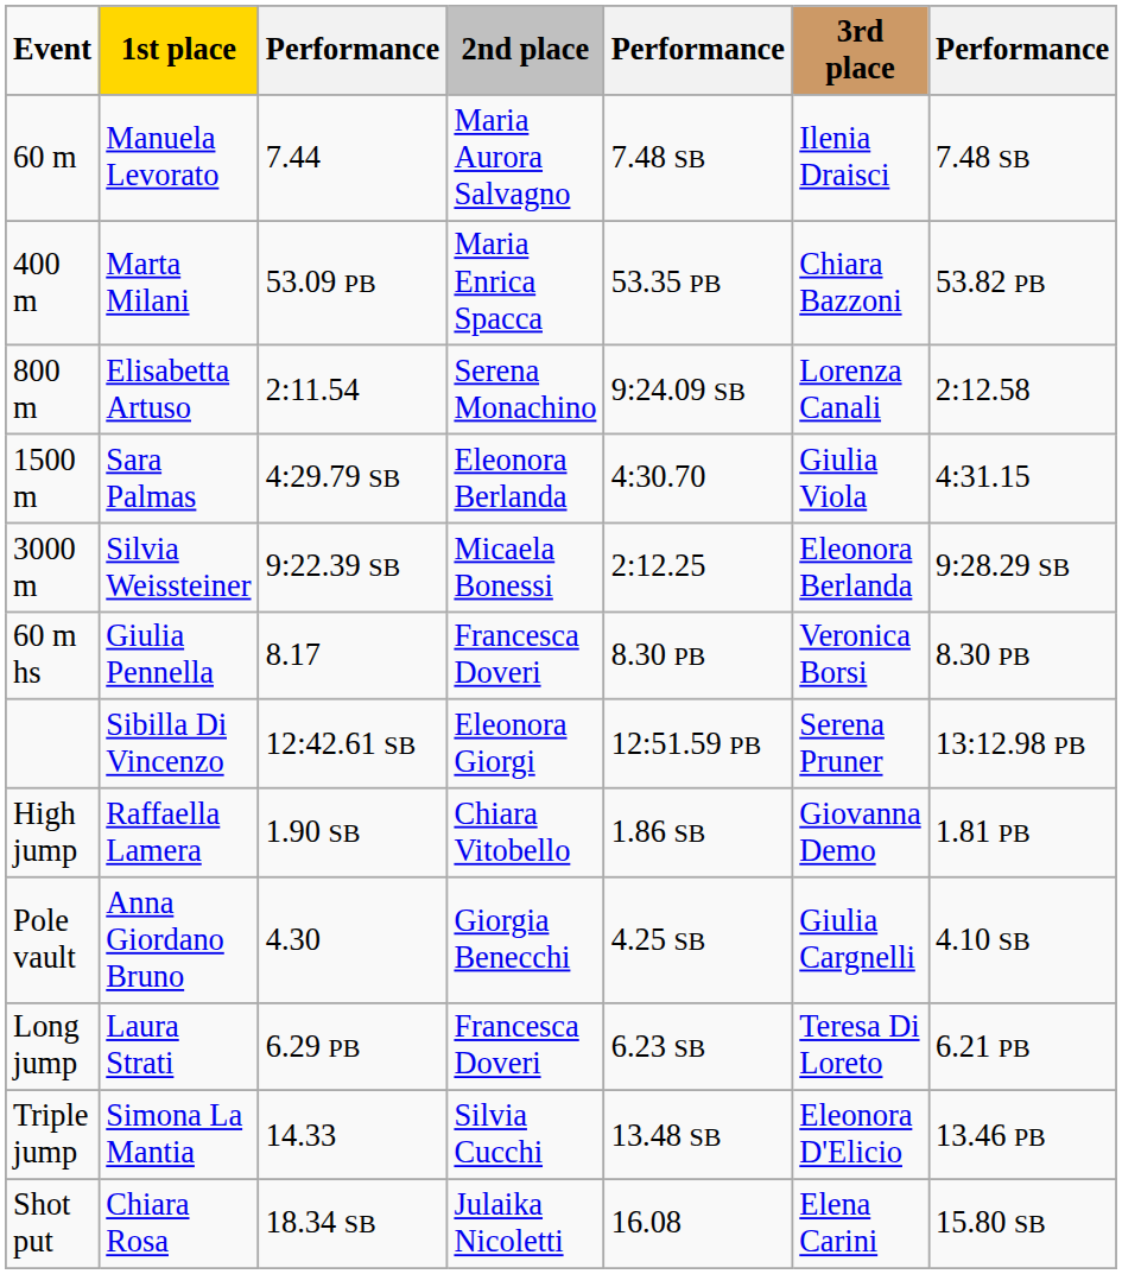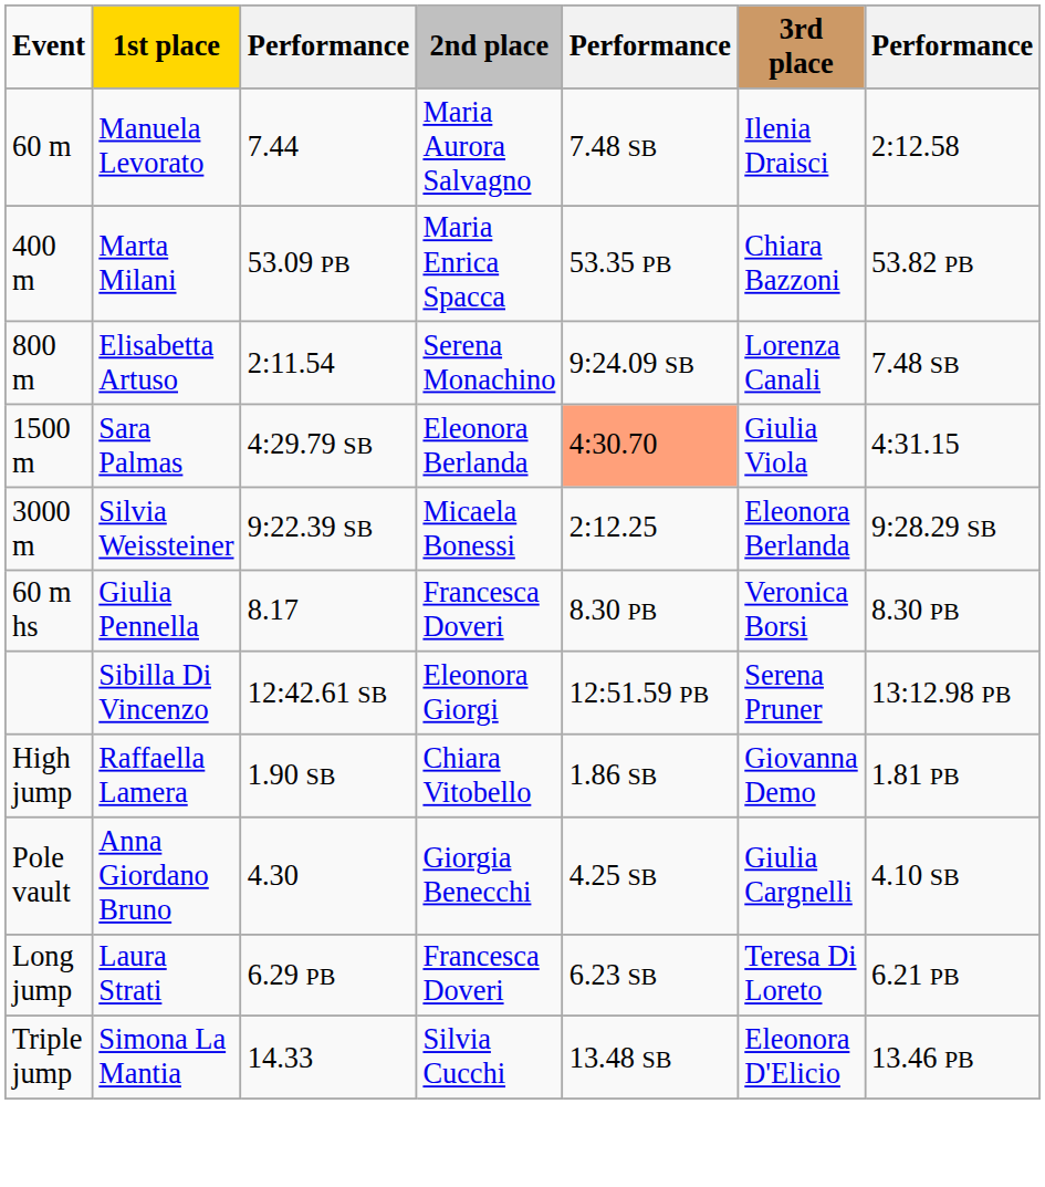60 m | column 7: 7.48 SB -> 2:12.58
800 m | column 7: 2:12.58 -> 7.48 SB
1500 m | column 5: no background -> lightsalmon background
- row: Shot put | Chiara Rosa | 18.34 SB | Julaika Nicoletti | 16.08 | Elena Carini | 15.80 SB
